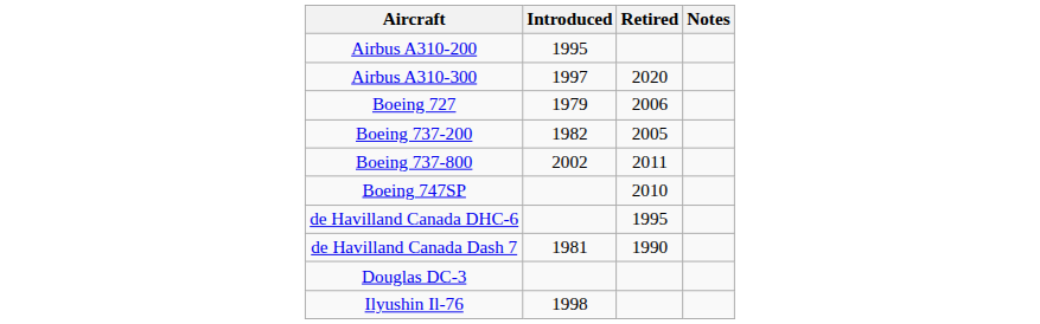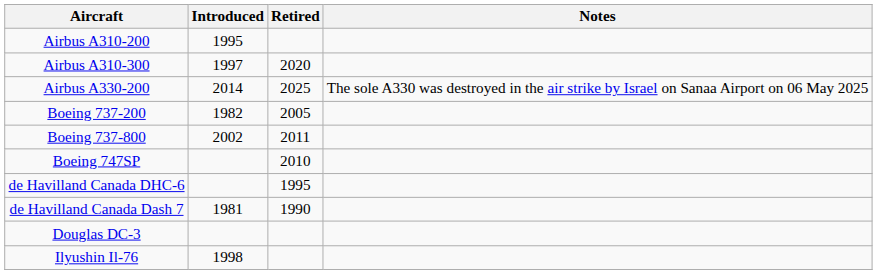+ row: Airbus A330-200 | 2014 | 2025 | The sole A330 was destroyed in the air strike by Israel on Sanaa Airport on 06 May 2025
- row: Boeing 727 | 1979 | 2006
